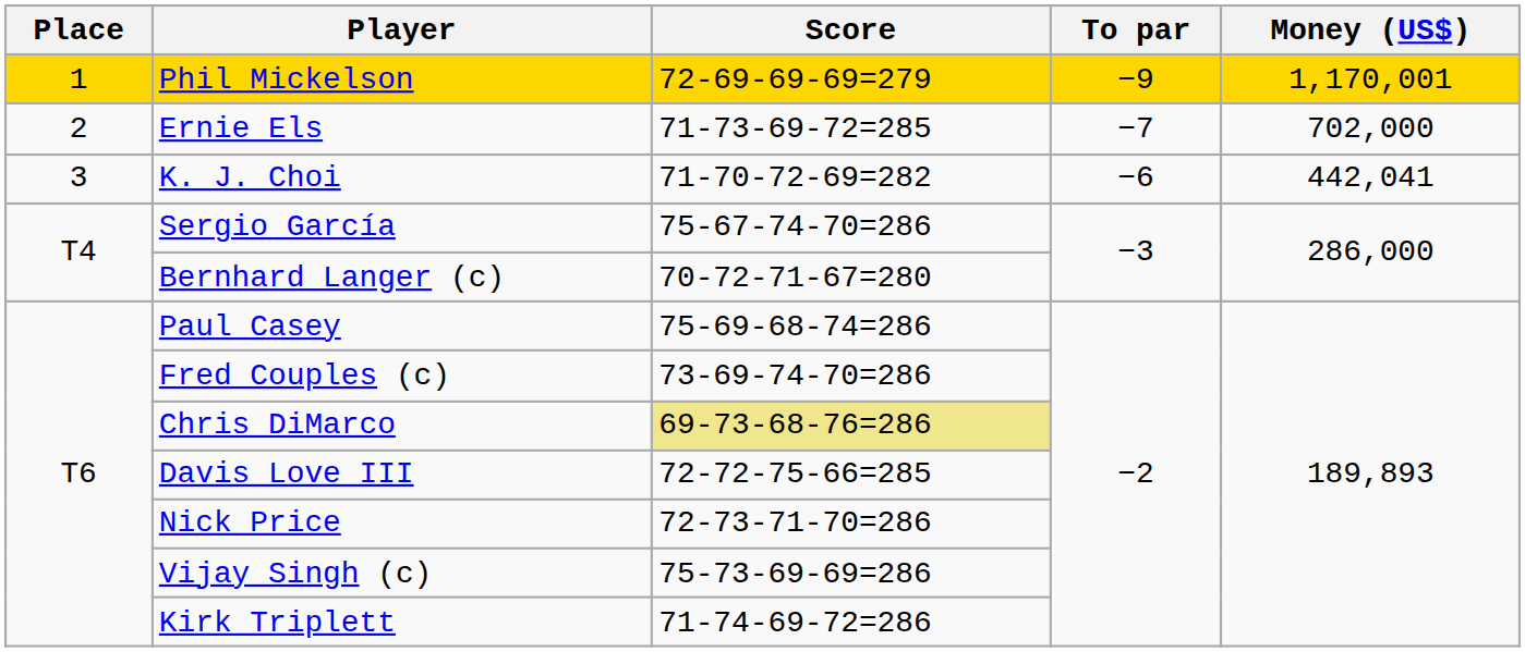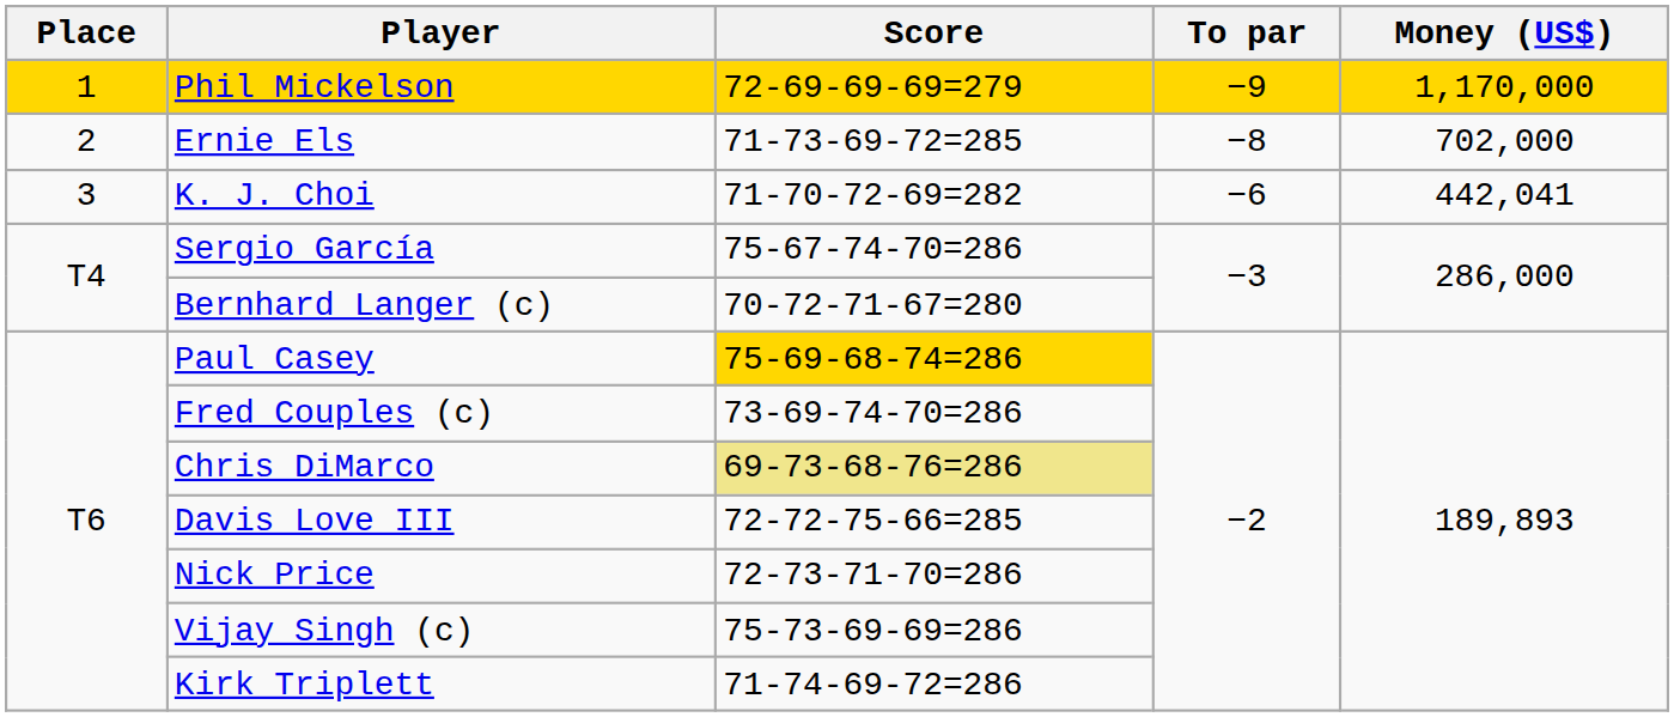Phil Mickelson | Money (US$): 1,170,001 -> 1,170,000
Ernie Els | To par: −7 -> −8
Paul Casey | Score: no background -> gold background
